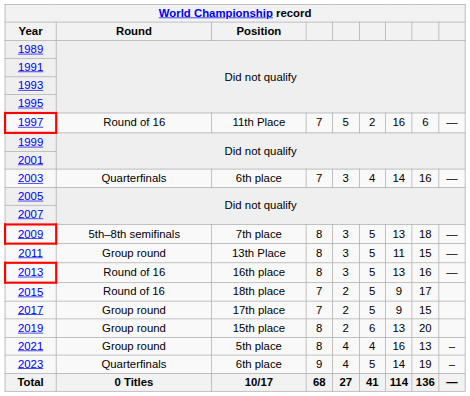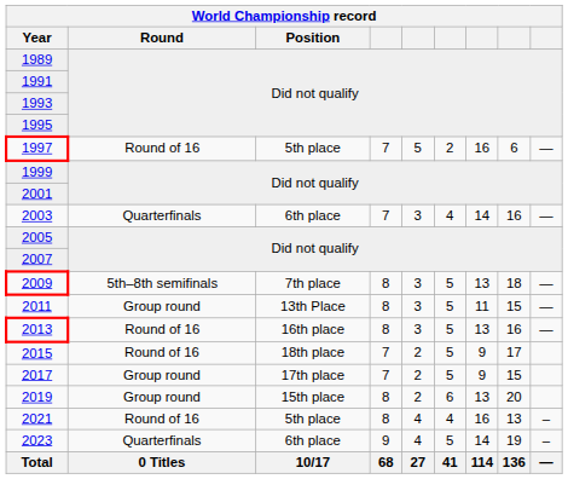1997 | Position: 11th Place -> 5th place
2021 | Round: Group round -> Round of 16
